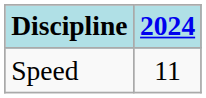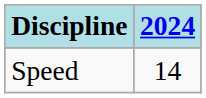Speed | 2024: 11 -> 14
